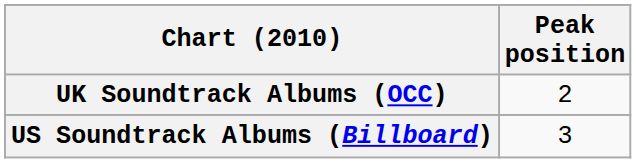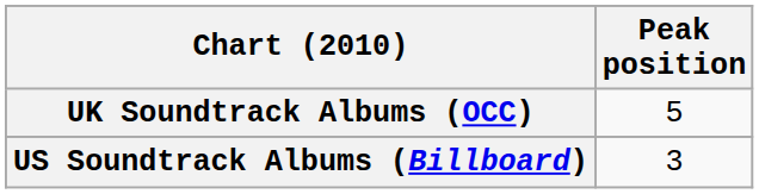UK Soundtrack Albums (OCC) | Peak position: 2 -> 5
